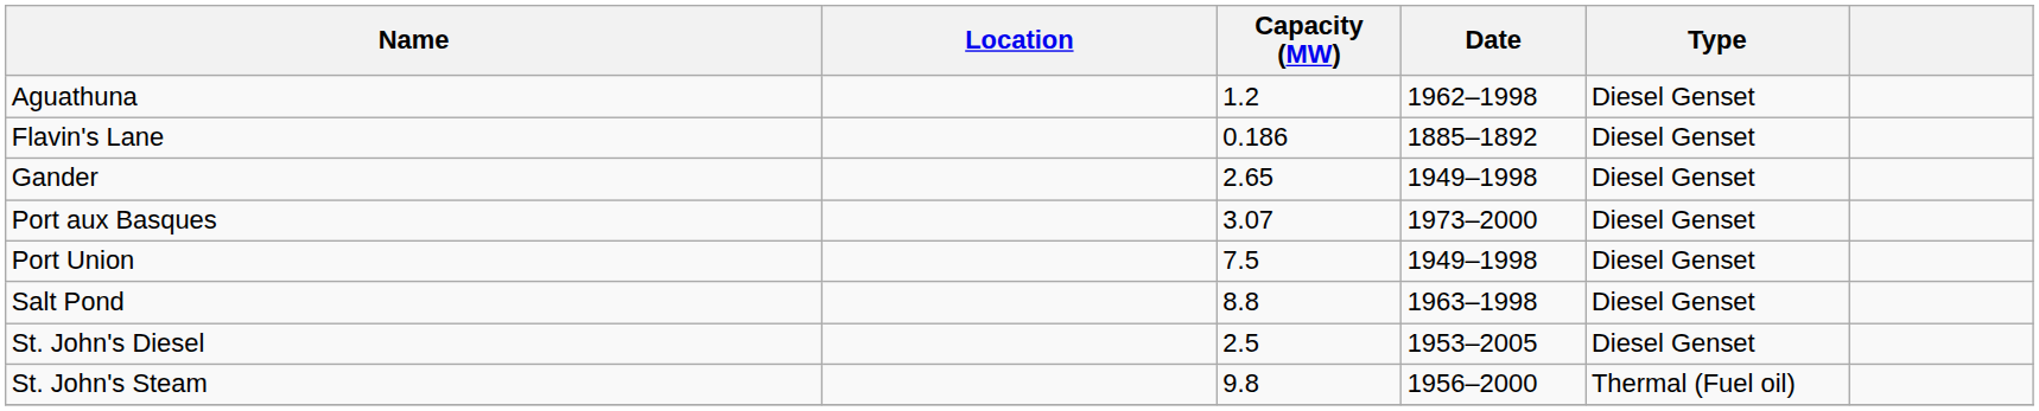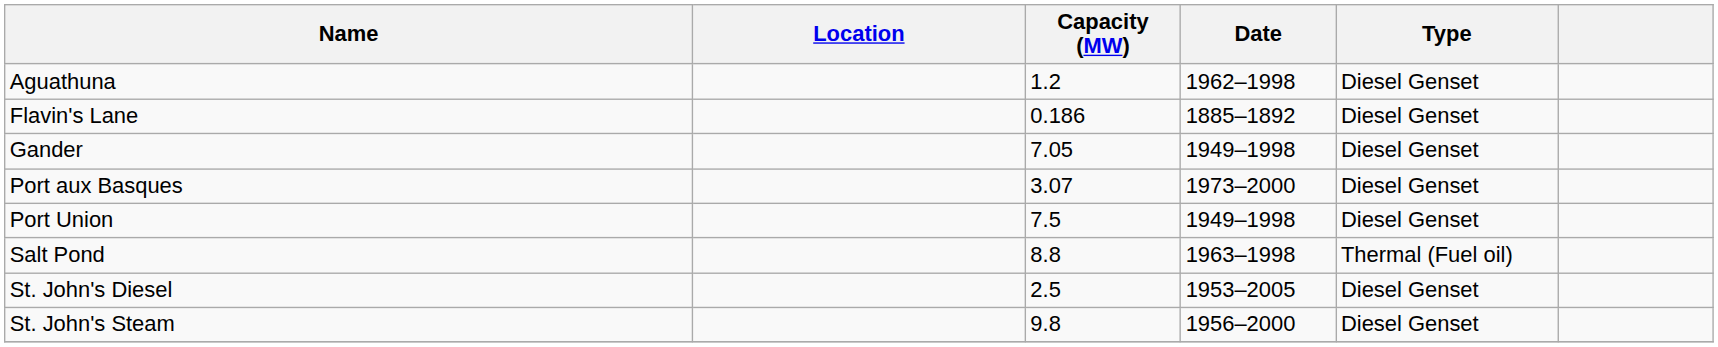Gander | Capacity (MW): 2.65 -> 7.05
Salt Pond | Type: Diesel Genset -> Thermal (Fuel oil)
St. John's Steam | Type: Thermal (Fuel oil) -> Diesel Genset
